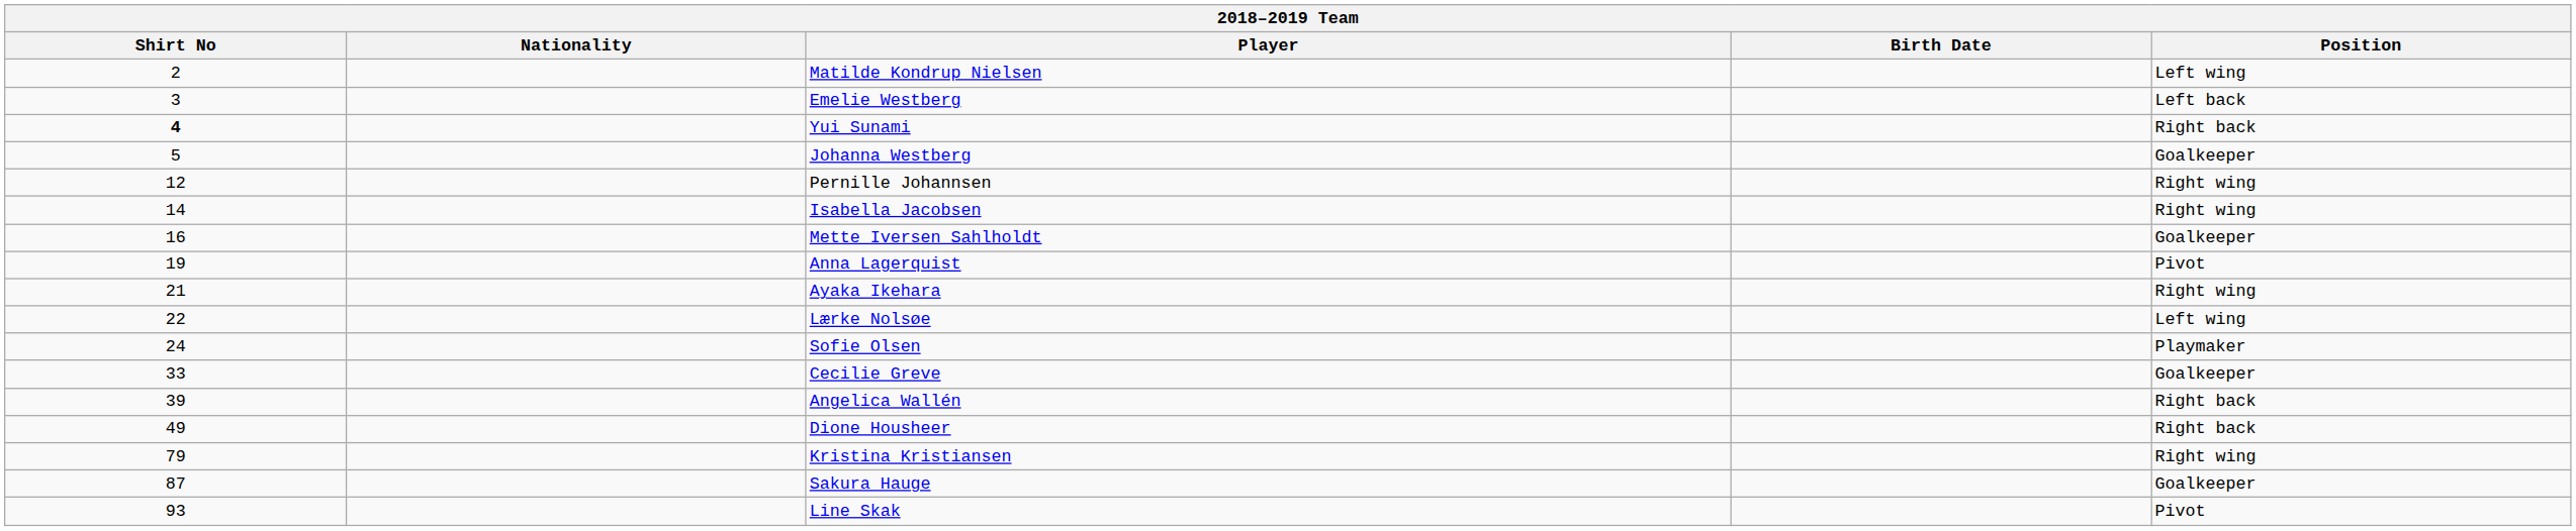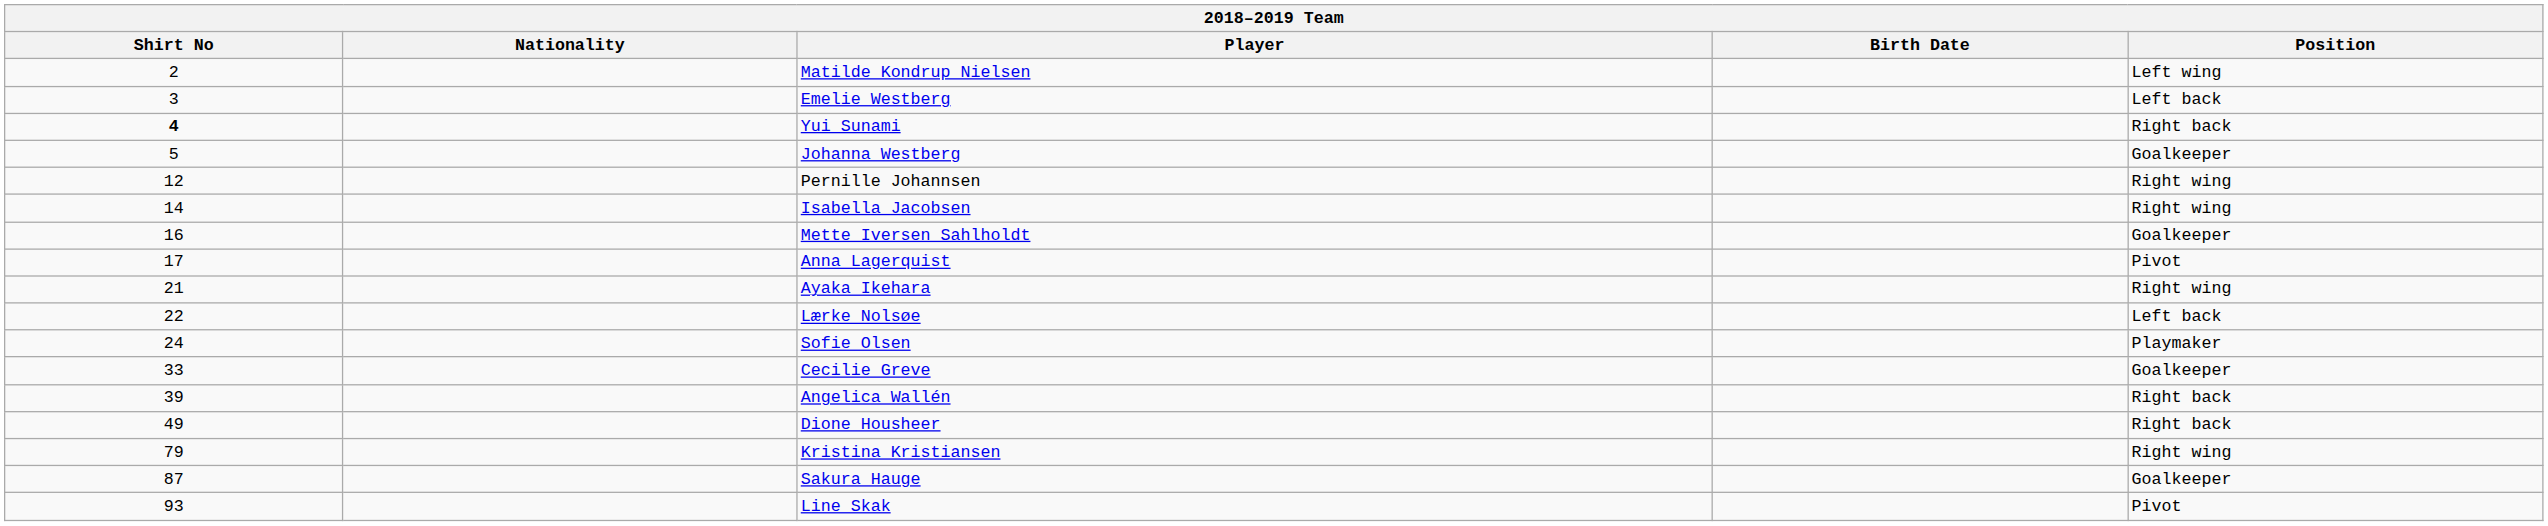Anna Lagerquist | Shirt No: 19 -> 17
Lærke Nolsøe | Position: Left wing -> Left back
